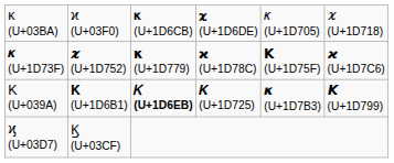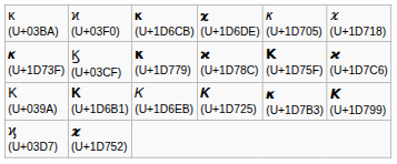𝜿 (U+1D73F) | column 2: 𝝒 (U+1D752) -> Ϗ (U+03CF)
Κ (U+039A) | column 3: bold -> normal
ϗ (U+03D7) | column 2: Ϗ (U+03CF) -> 𝝒 (U+1D752)
